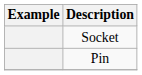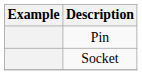rows swapped: Socket <-> Pin
